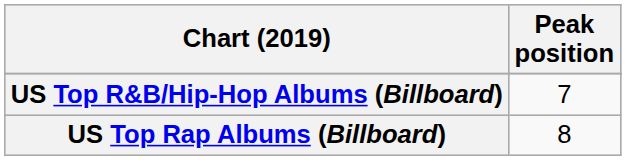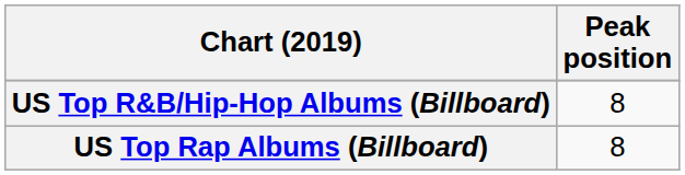US Top R&B/Hip-Hop Albums (Billboard) | Peak position: 7 -> 8
